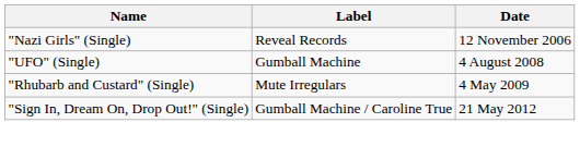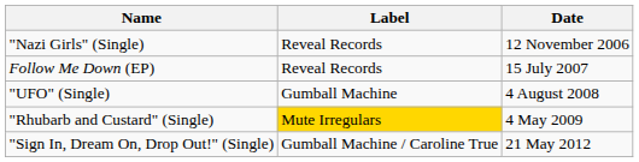+ row: Follow Me Down (EP) | Reveal Records | 15 July 2007
"Rhubarb and Custard" (Single) | Label: no background -> gold background
